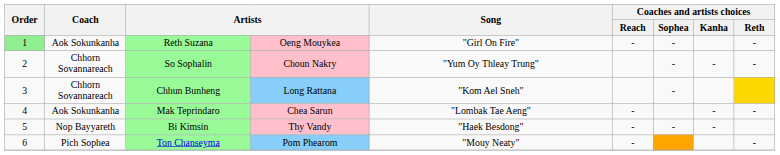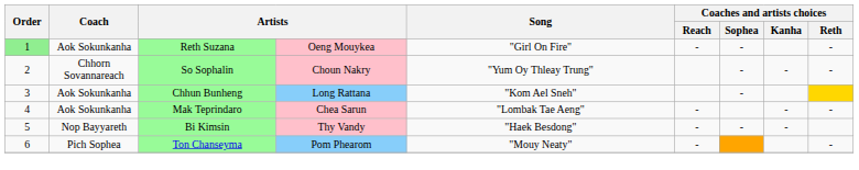Chhun Bunheng | Coach: Chhorn Sovannareach -> Aok Sokunkanha
